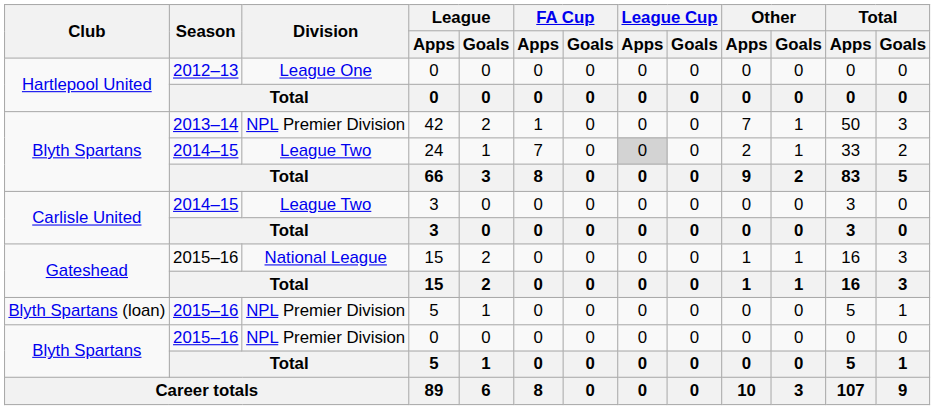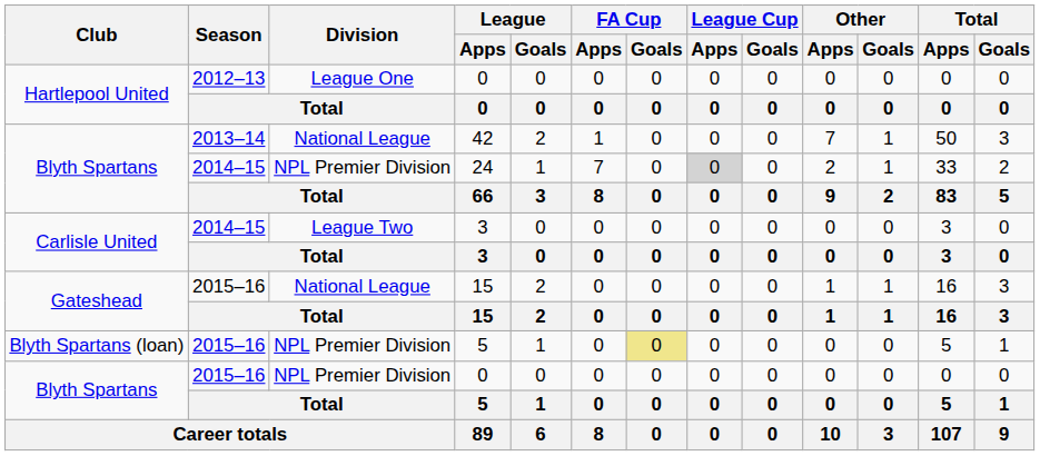42 | Division: NPL Premier Division -> National League
24 | Division: League Two -> NPL Premier Division
Blyth Spartans (loan) / 5 | FA Cup / Goals: no background -> khaki background
